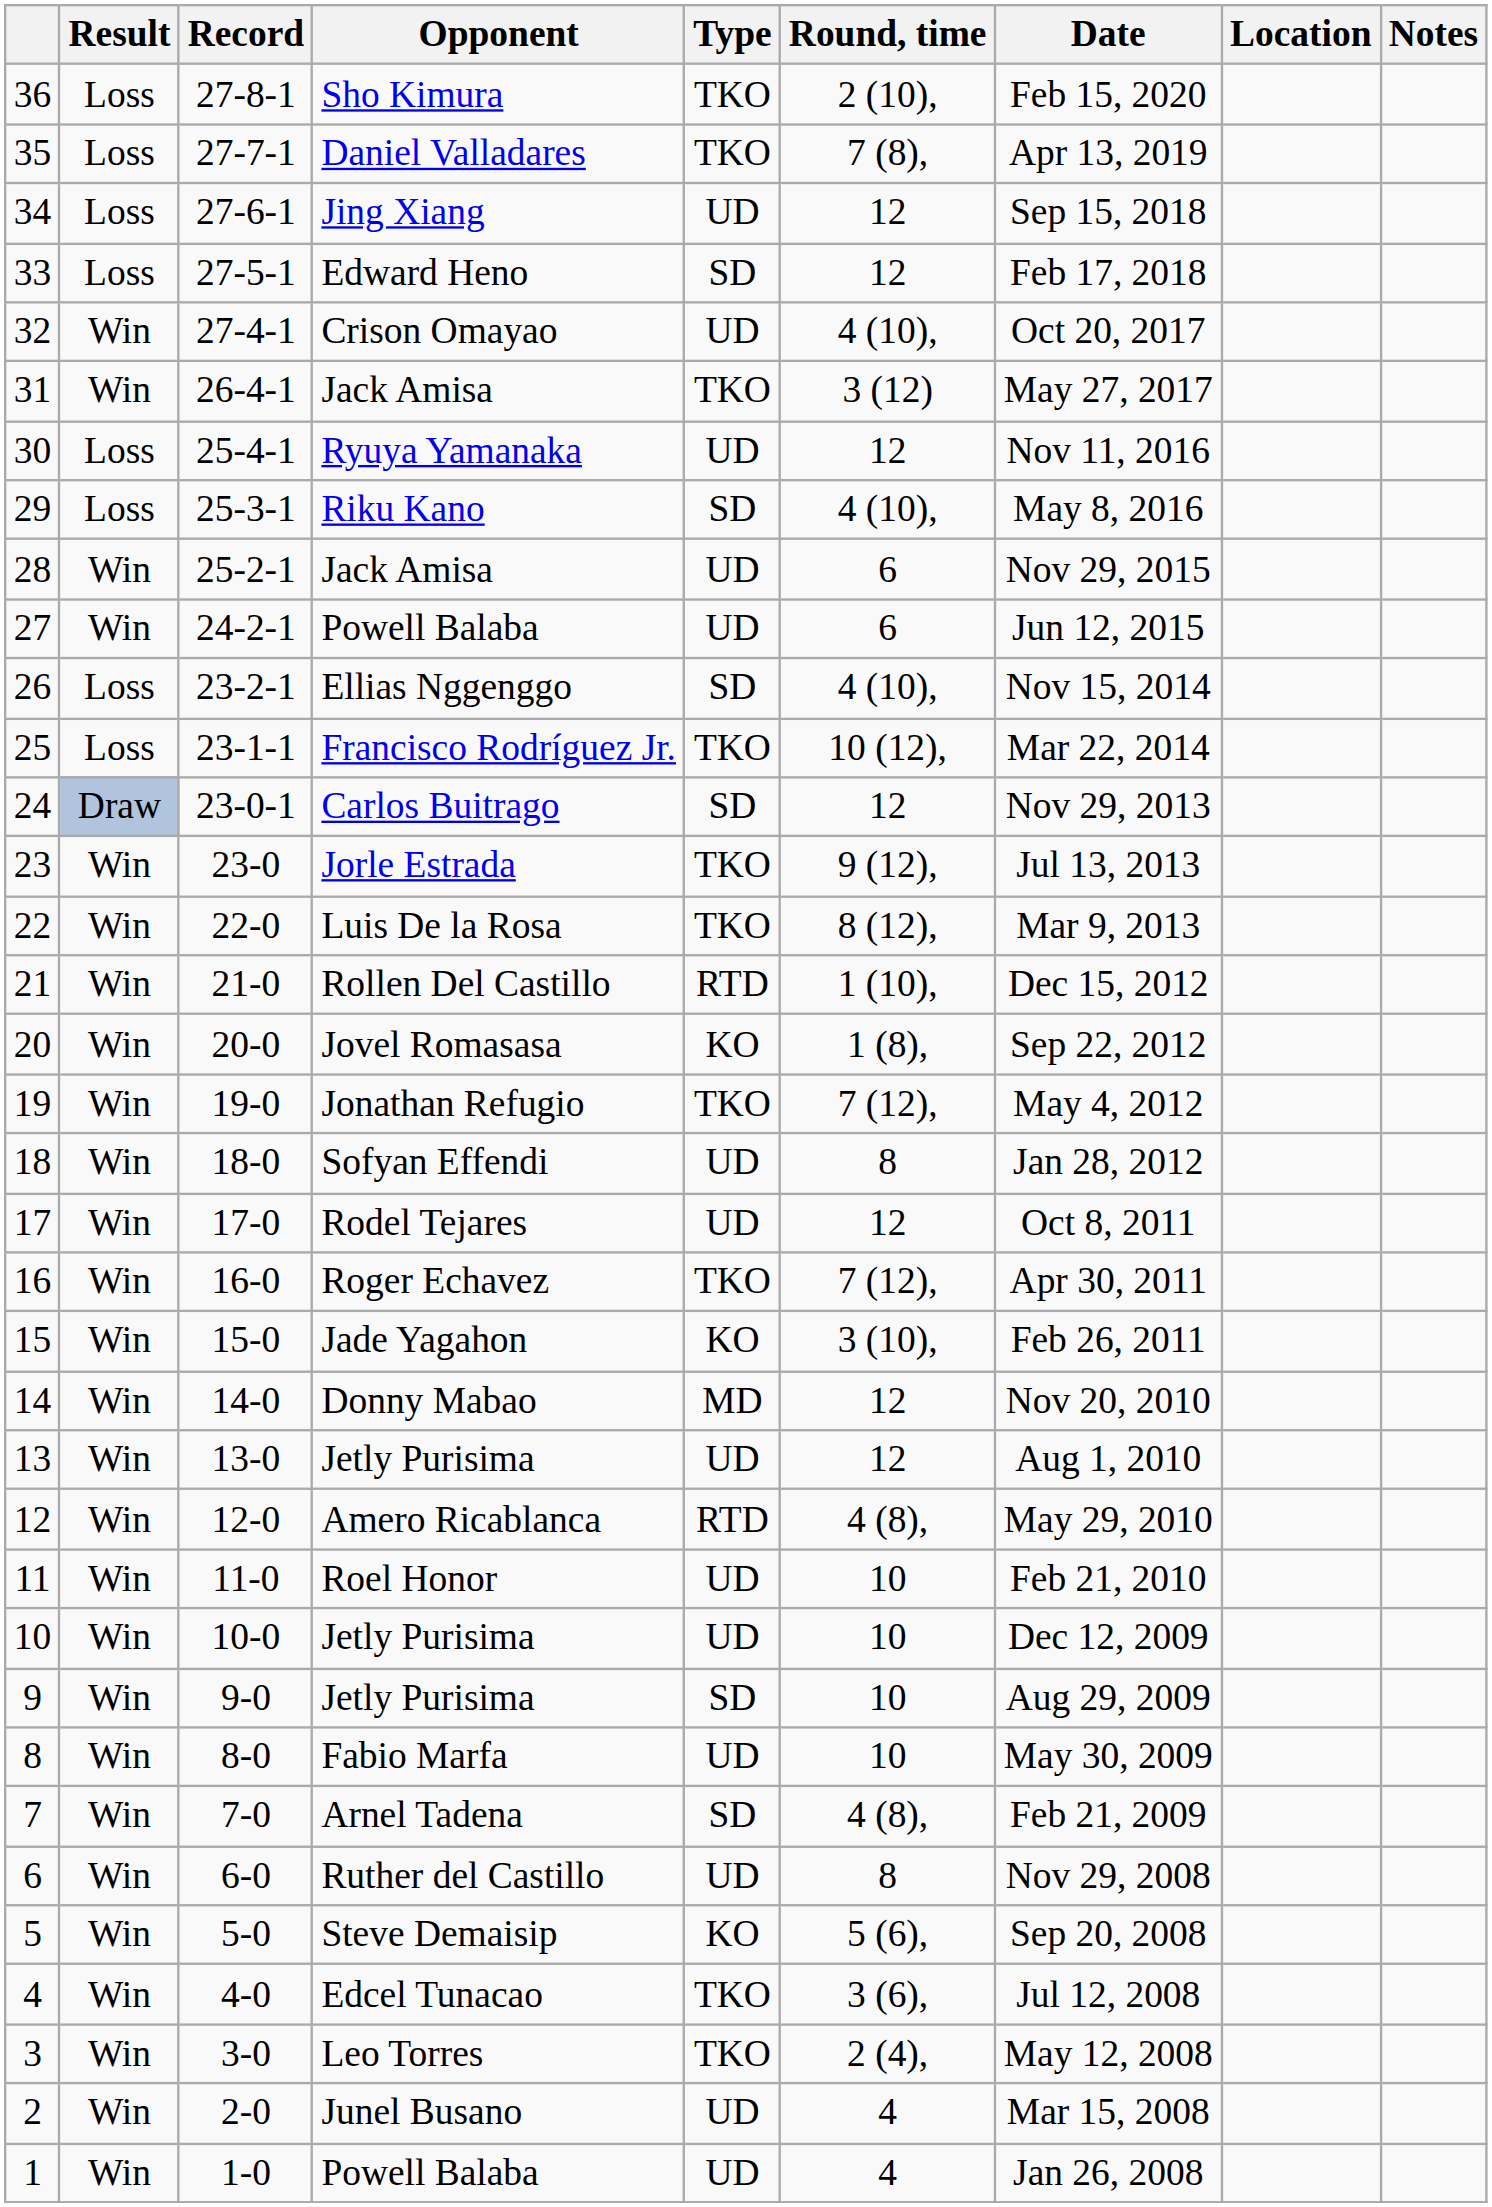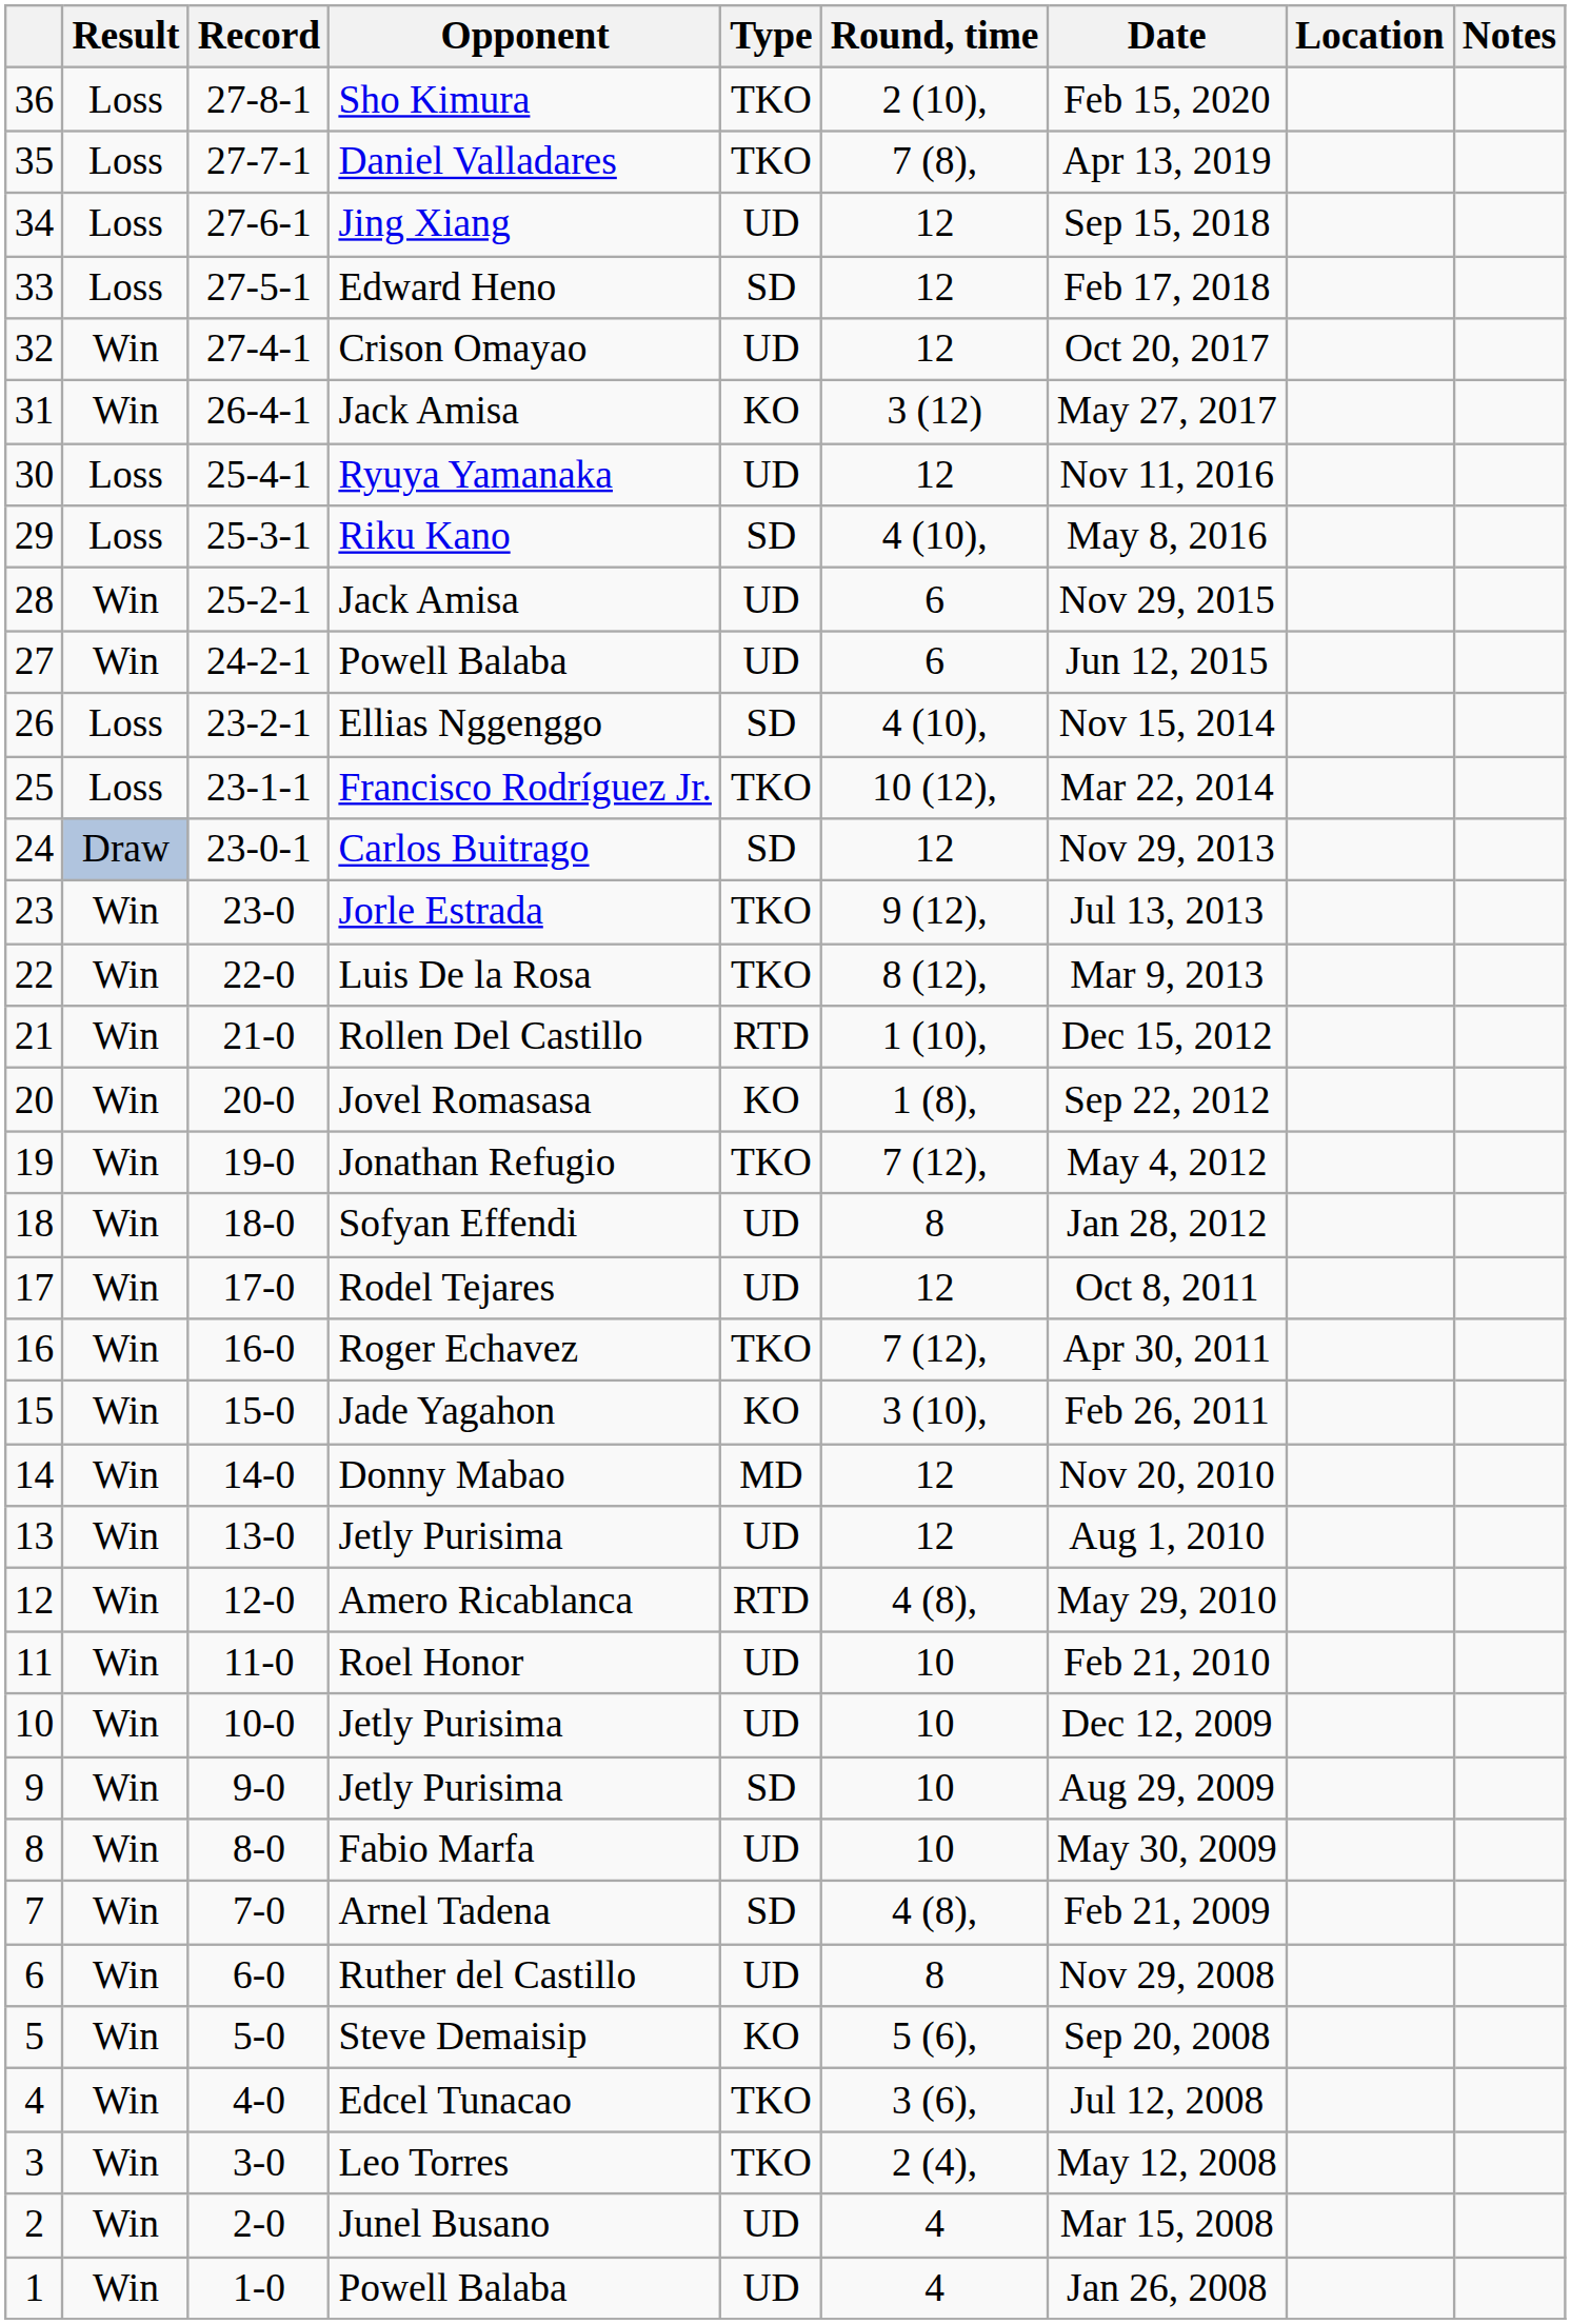32 | Round, time: 4 (10), -> 12
31 | Type: TKO -> KO
